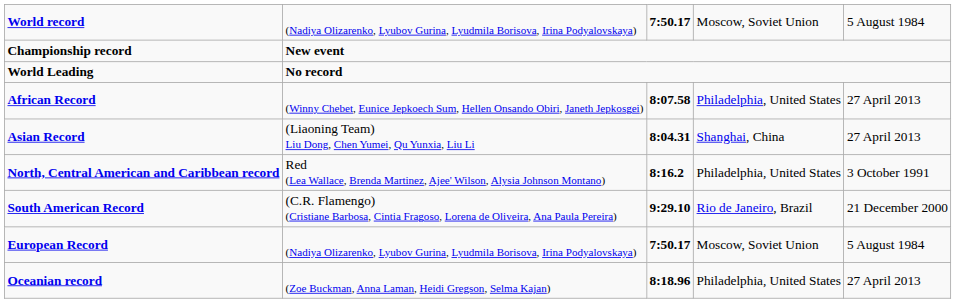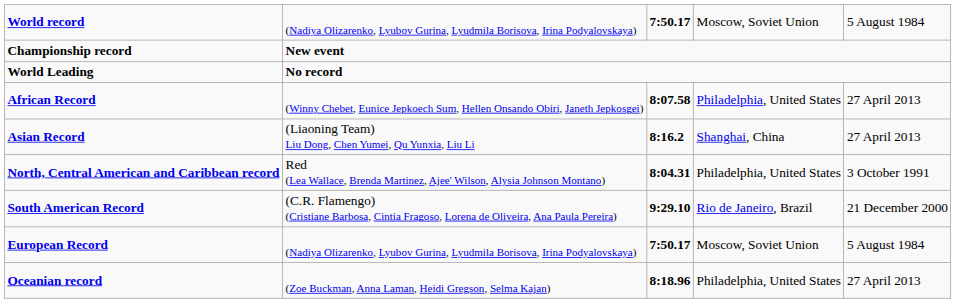Asian Record | column 3: 8:04.31 -> 8:16.2
North, Central American and Caribbean record | column 3: 8:16.2 -> 8:04.31
